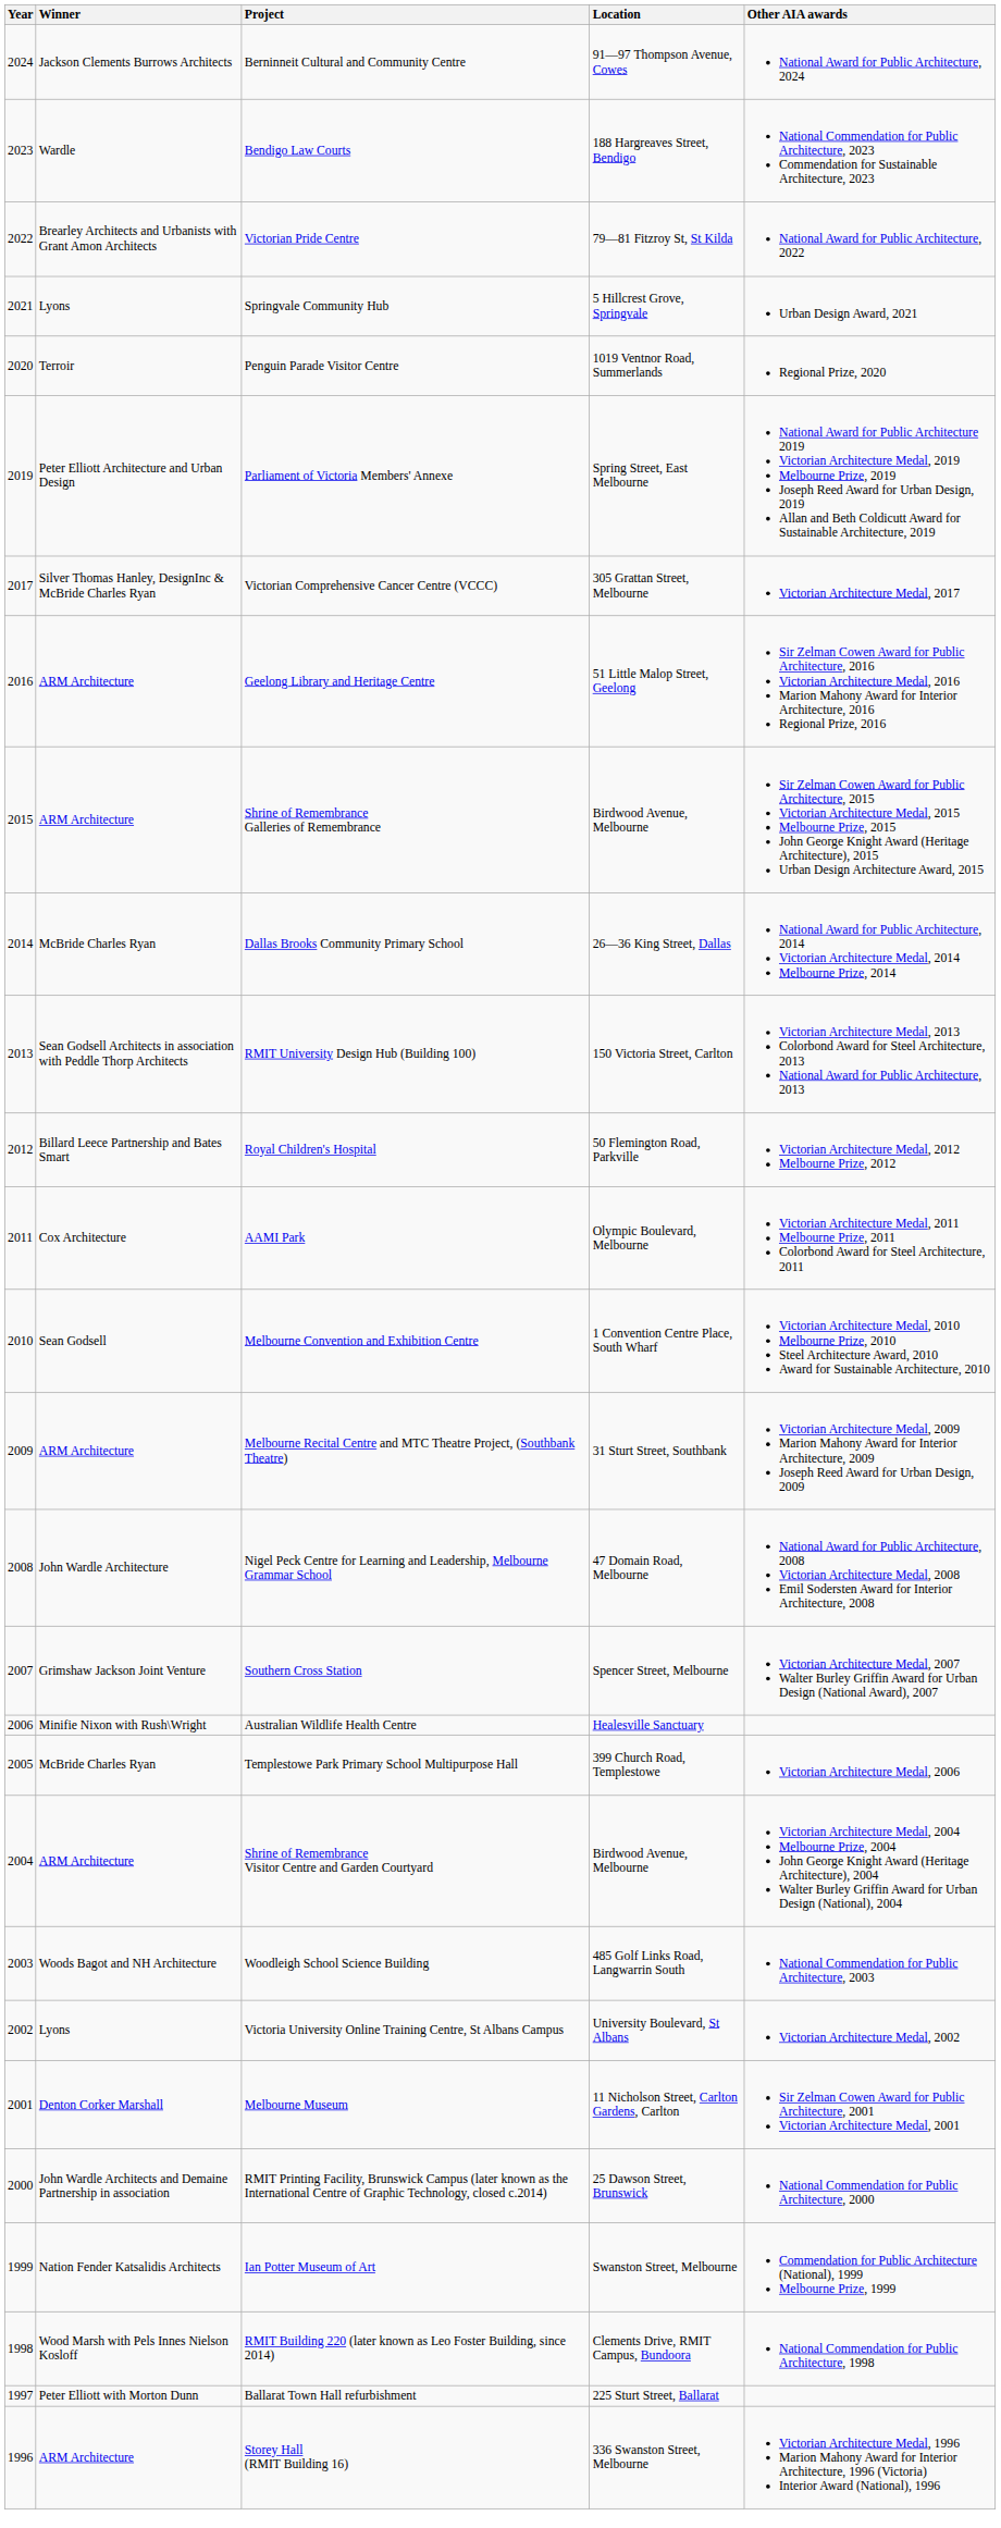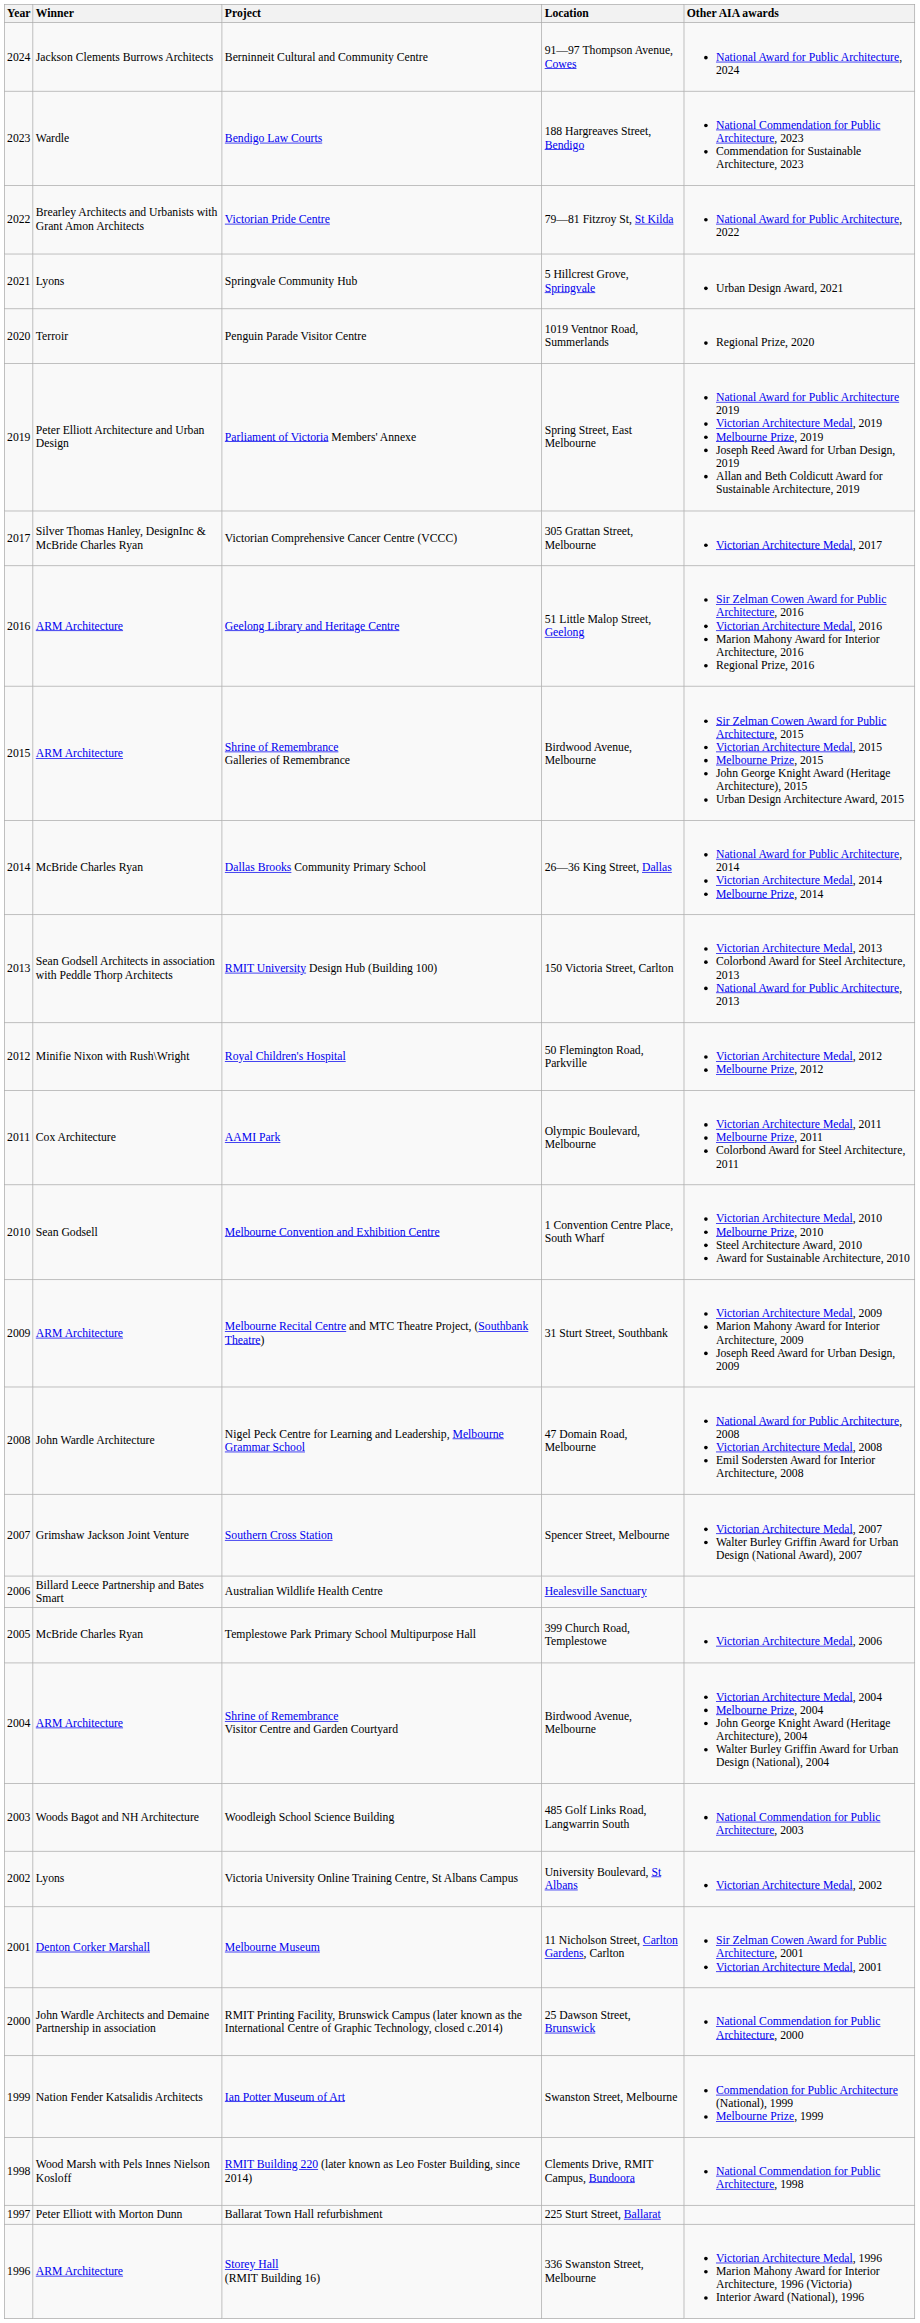Royal Children's Hospital | Winner: Billard Leece Partnership and Bates Smart -> Minifie Nixon with Rush\Wright
Australian Wildlife Health Centre | Winner: Minifie Nixon with Rush\Wright -> Billard Leece Partnership and Bates Smart
